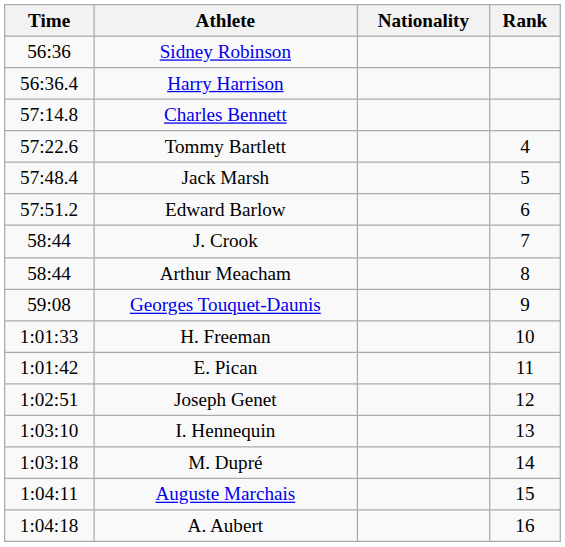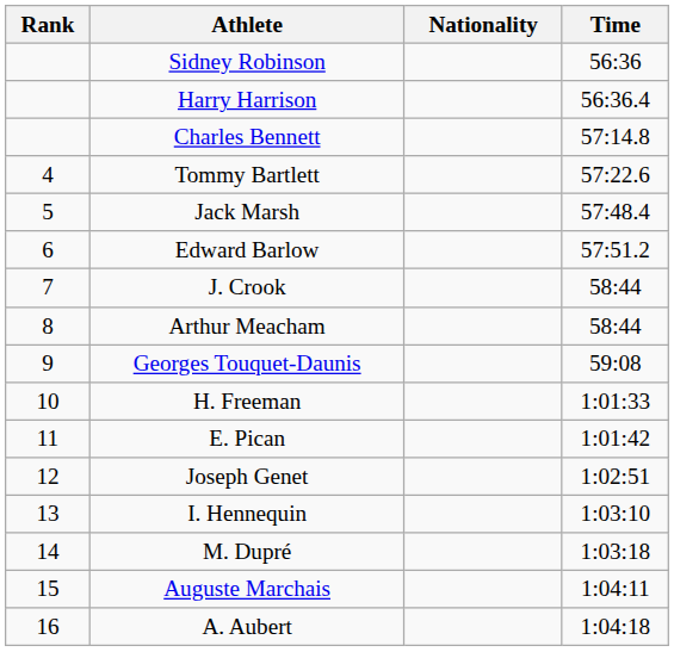columns swapped: Rank <-> Time
